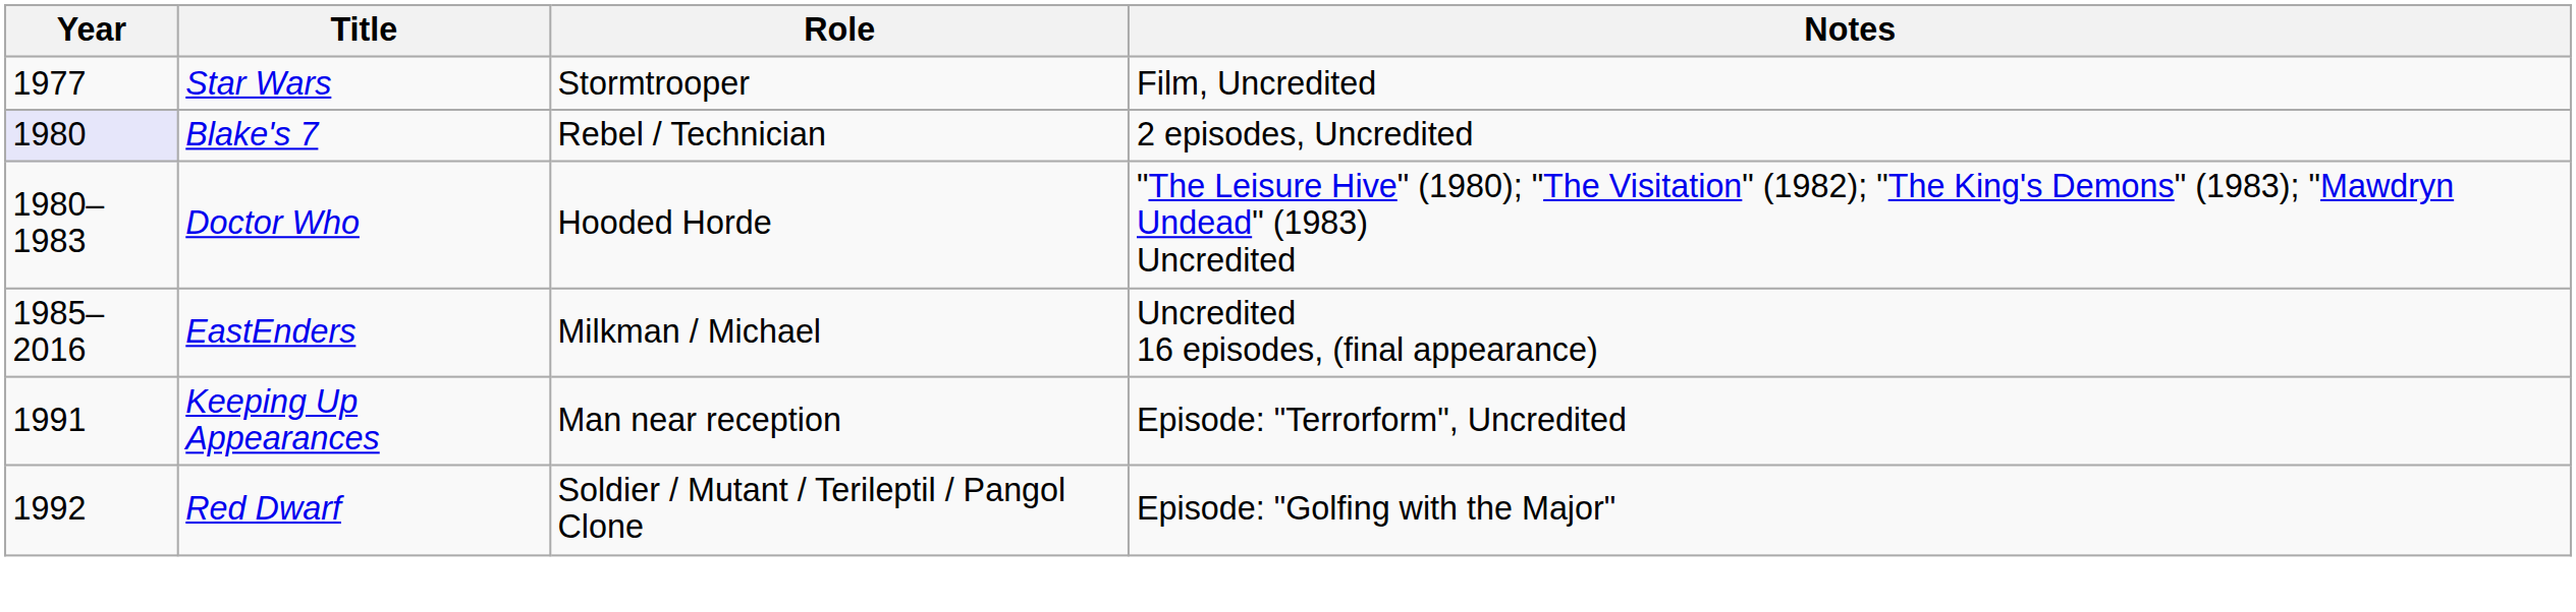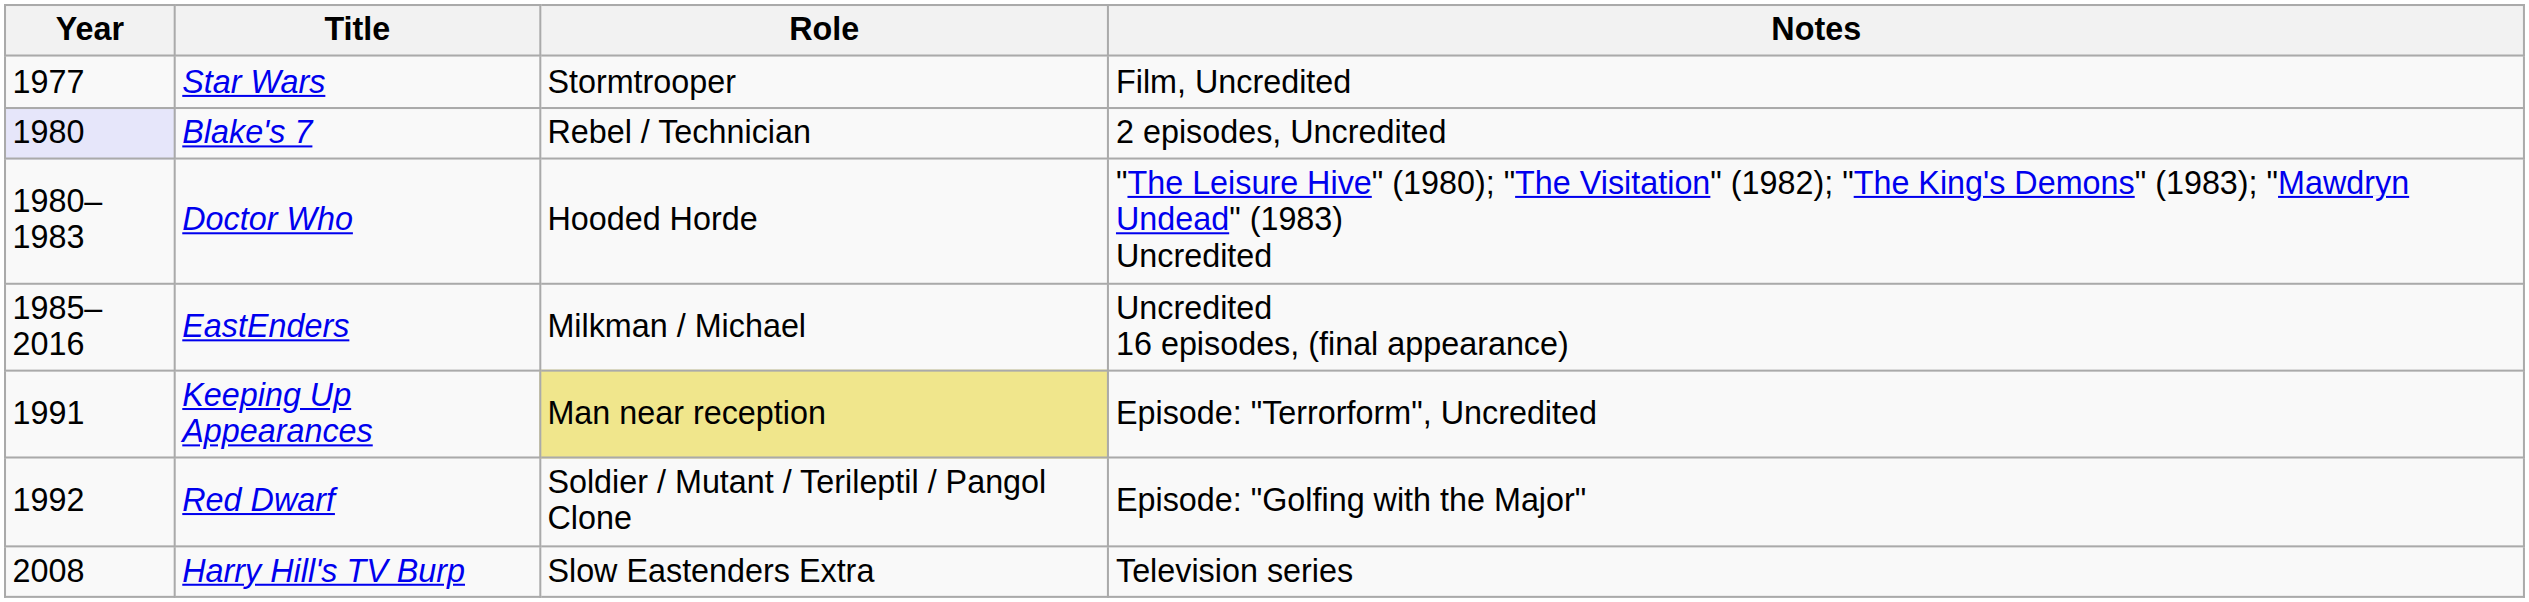Keeping Up Appearances | Role: no background -> khaki background
+ row: 2008 | Harry Hill's TV Burp | Slow Eastenders Extra | Television series
